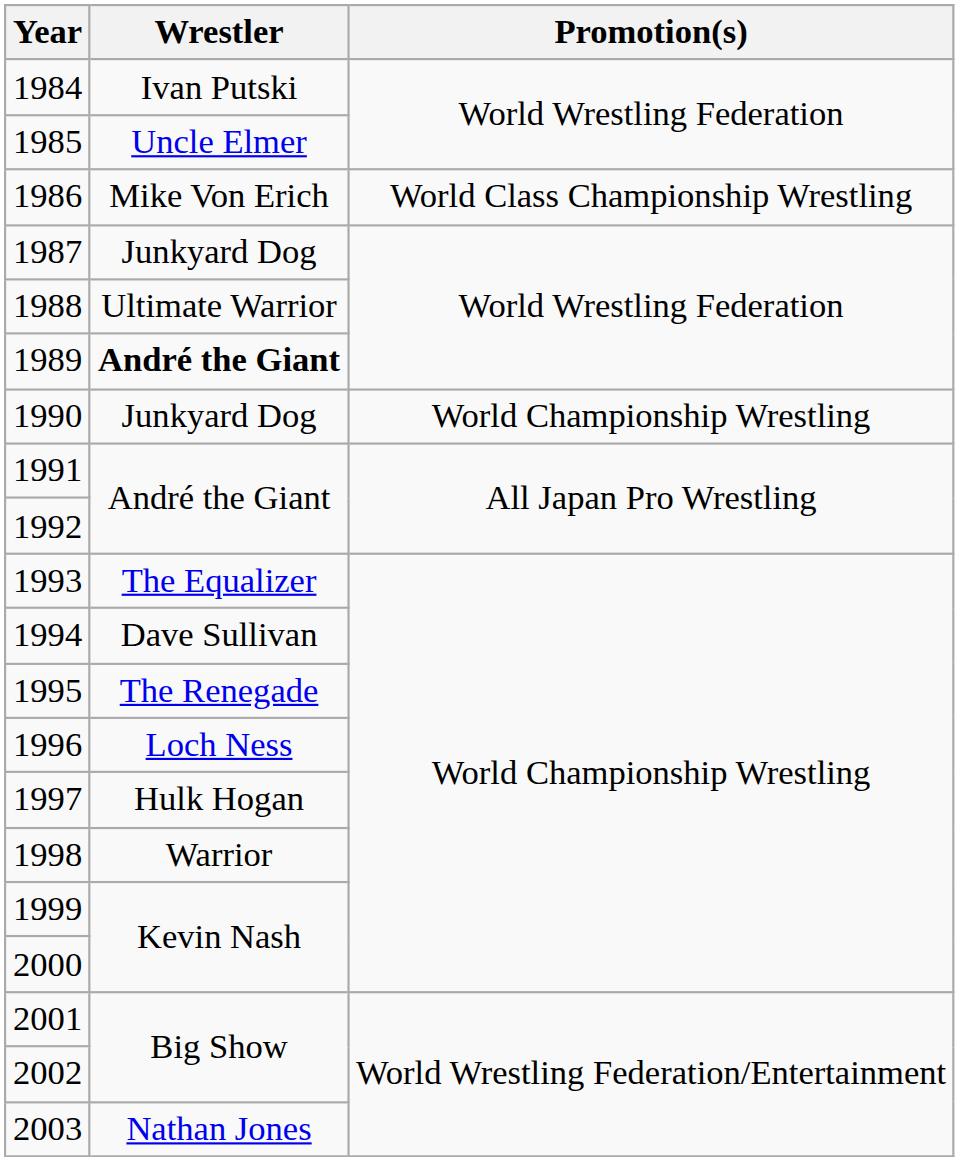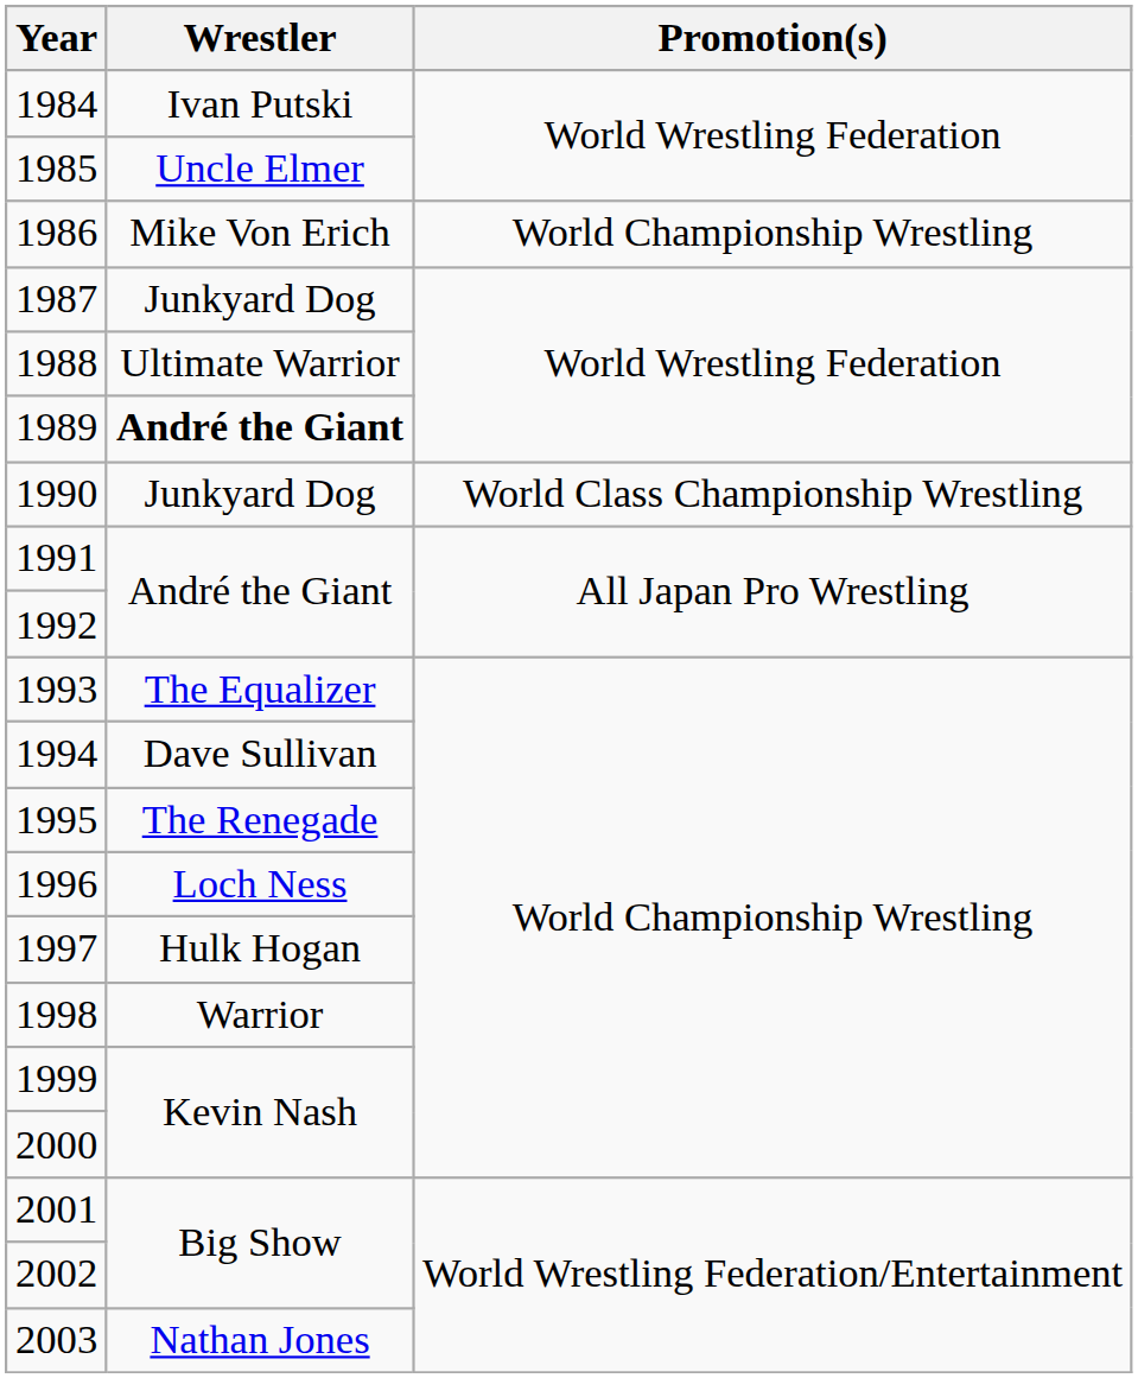1986 | Promotion(s): World Class Championship Wrestling -> World Championship Wrestling
1990 | Promotion(s): World Championship Wrestling -> World Class Championship Wrestling
